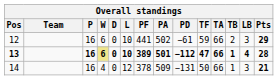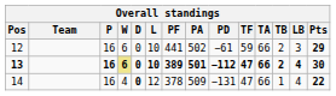13 | TB: 1 -> 2
13 | Pts: 28 -> 30
14 | D: normal -> bold
14 | TF: 50 -> 47
14 | LB: 3 -> 4
14 | Pts: 21 -> 22
